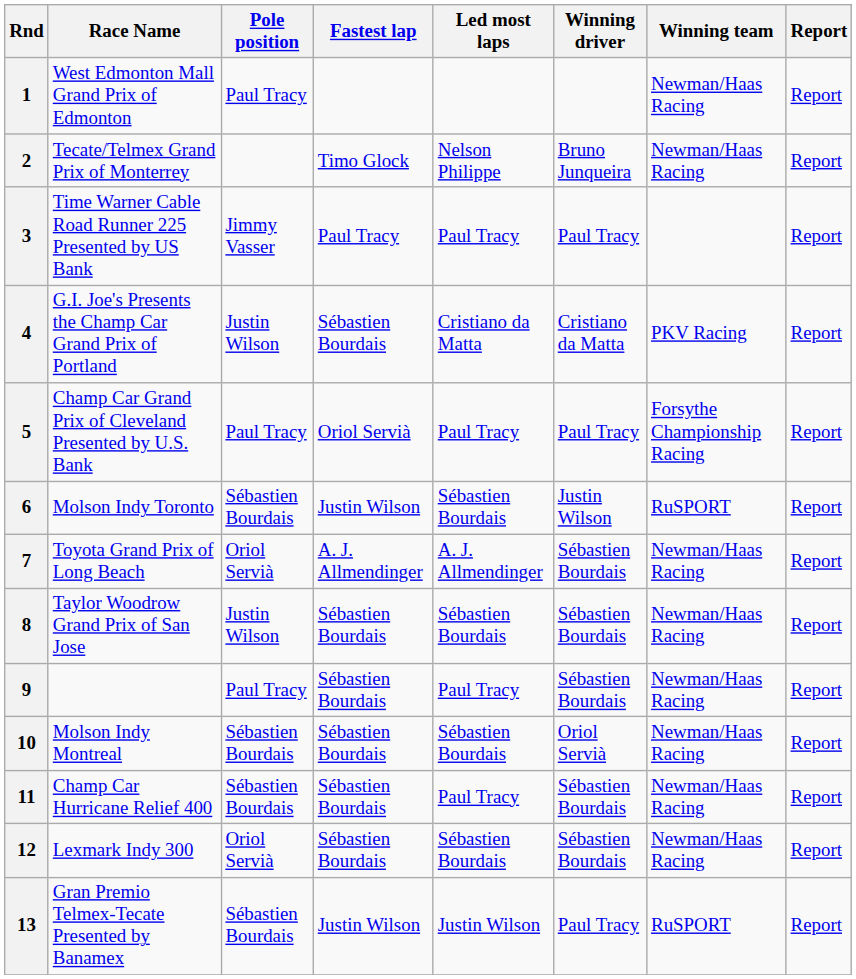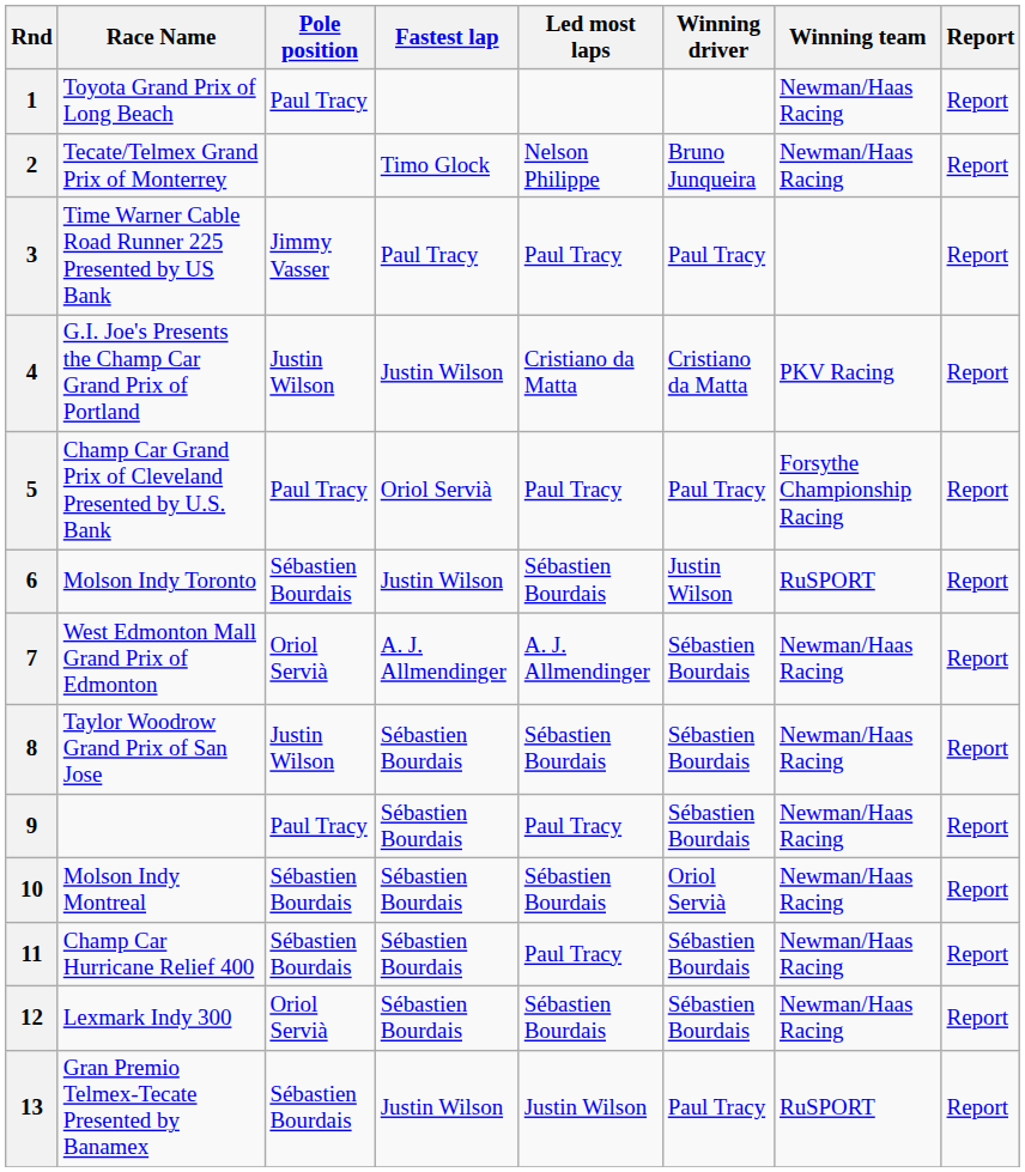1 | Race Name: West Edmonton Mall Grand Prix of Edmonton -> Toyota Grand Prix of Long Beach
4 | Fastest lap: Sébastien Bourdais -> Justin Wilson
7 | Race Name: Toyota Grand Prix of Long Beach -> West Edmonton Mall Grand Prix of Edmonton
